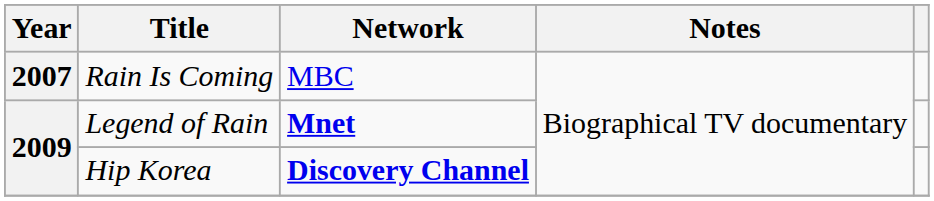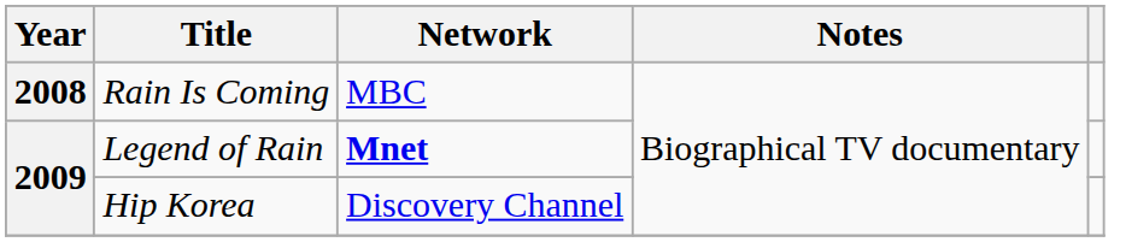Rain Is Coming | Year: 2007 -> 2008
Hip Korea | Network: bold -> normal
